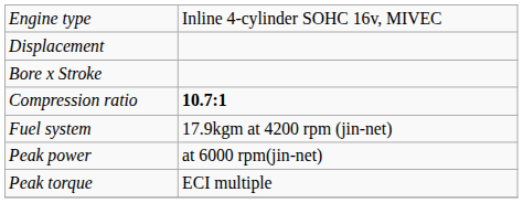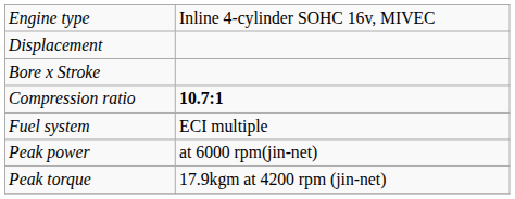Fuel system | column 2: 17.9kgm at 4200 rpm (jin-net) -> ECI multiple
Peak torque | column 2: ECI multiple -> 17.9kgm at 4200 rpm (jin-net)
